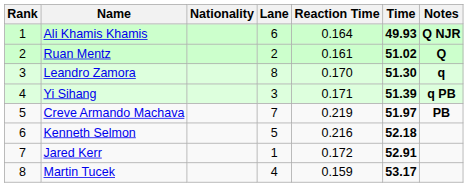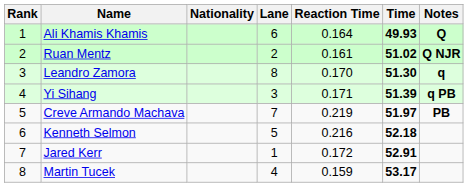Ali Khamis Khamis | Notes: Q NJR -> Q
Ruan Mentz | Notes: Q -> Q NJR
